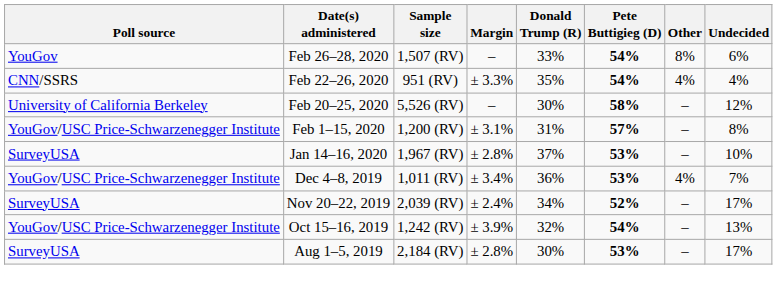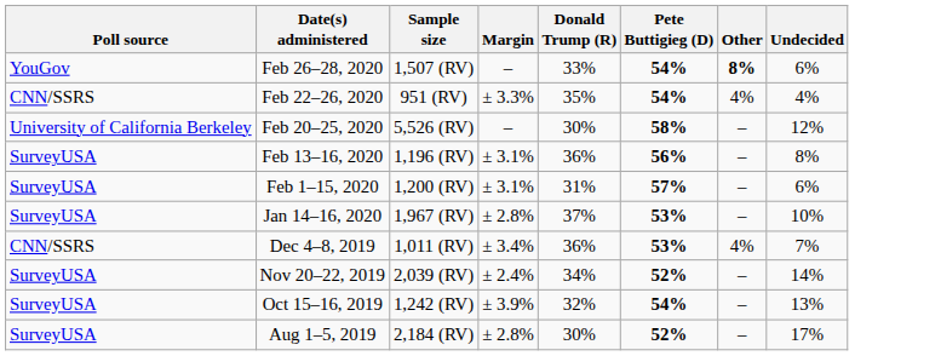Feb 26–28, 2020 | Other: normal -> bold
+ row: SurveyUSA | Feb 13–16, 2020 | 1,196 (RV) | ± 3.1% | 36% | 56% | – | 8%
Feb 1–15, 2020 | Poll source: YouGov/USC Price-Schwarzenegger Institute -> SurveyUSA
Feb 1–15, 2020 | Undecided: 8% -> 6%
Dec 4–8, 2019 | Poll source: YouGov/USC Price-Schwarzenegger Institute -> CNN/SSRS
Nov 20–22, 2019 | Undecided: 17% -> 14%
Oct 15–16, 2019 | Poll source: YouGov/USC Price-Schwarzenegger Institute -> SurveyUSA
Aug 1–5, 2019 | Pete Buttigieg (D): 53% -> 52%
